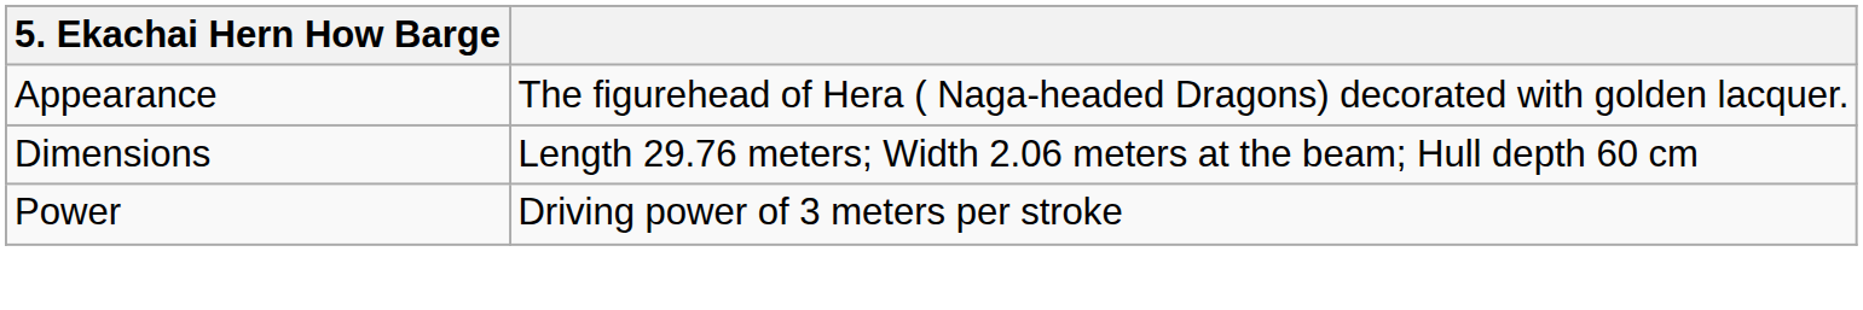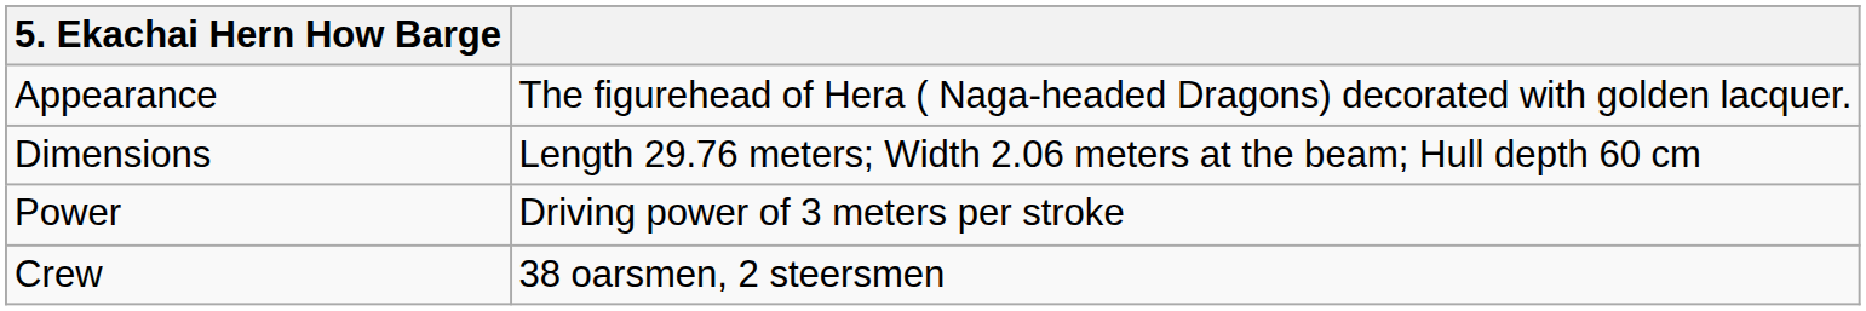+ row: Crew | 38 oarsmen, 2 steersmen
